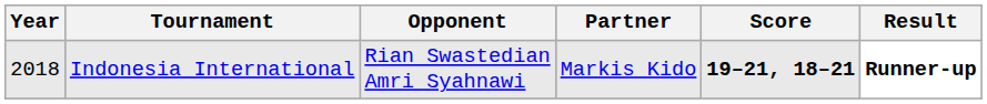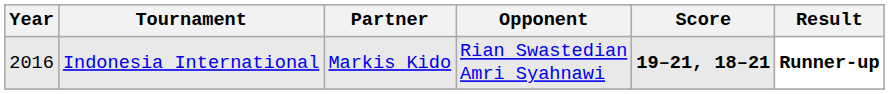columns swapped: Partner <-> Opponent
Indonesia International | Year: 2018 -> 2016
